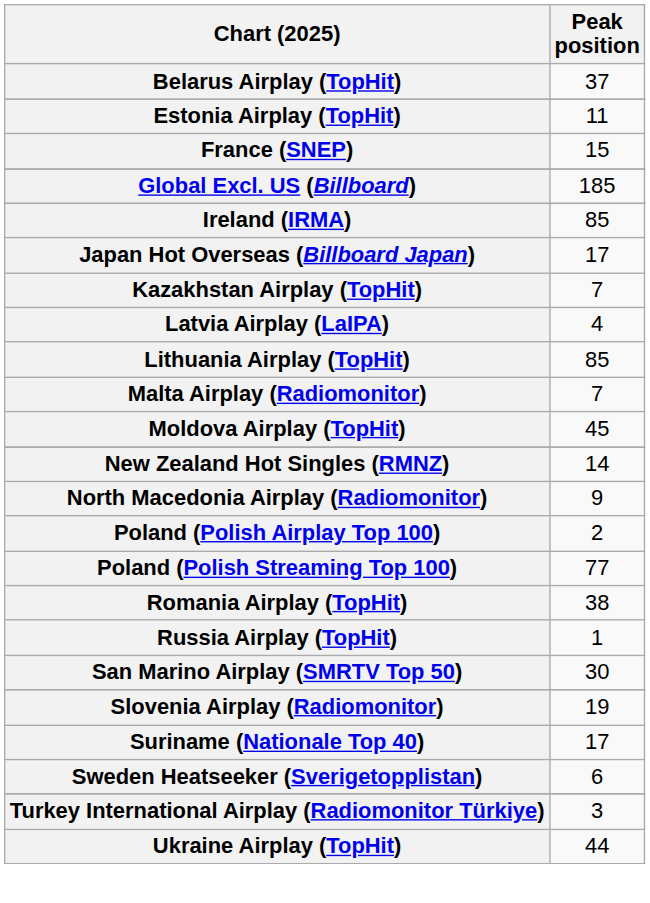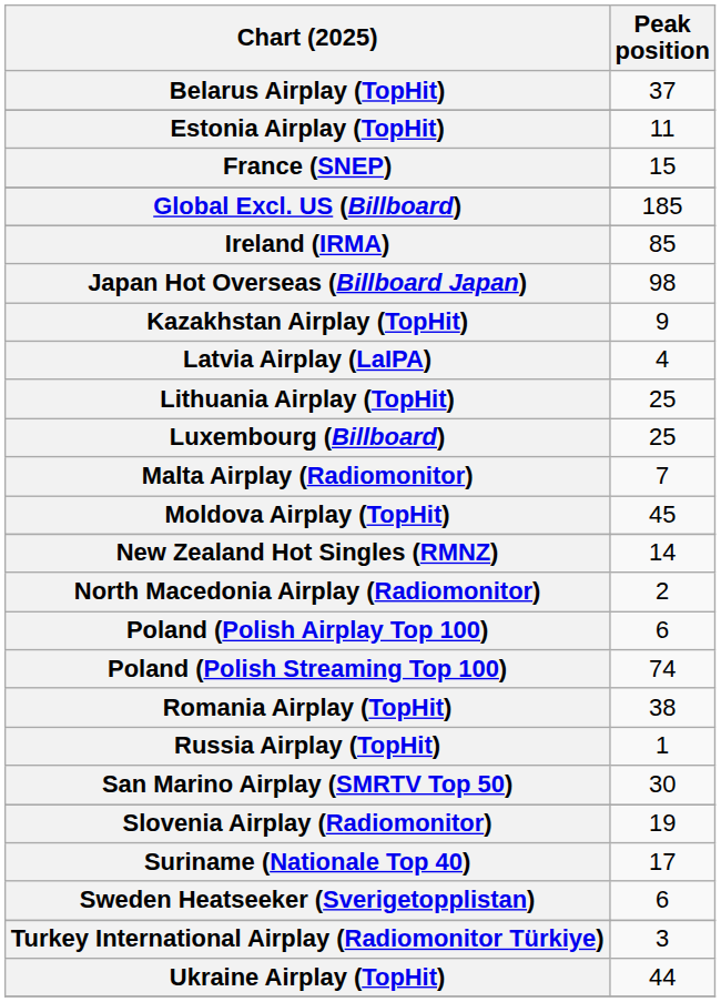Japan Hot Overseas (Billboard Japan) | Peak position: 17 -> 98
Kazakhstan Airplay (TopHit) | Peak position: 7 -> 9
Lithuania Airplay (TopHit) | Peak position: 85 -> 25
+ row: Luxembourg (Billboard) | 25
North Macedonia Airplay (Radiomonitor) | Peak position: 9 -> 2
Poland (Polish Airplay Top 100) | Peak position: 2 -> 6
Poland (Polish Streaming Top 100) | Peak position: 77 -> 74
